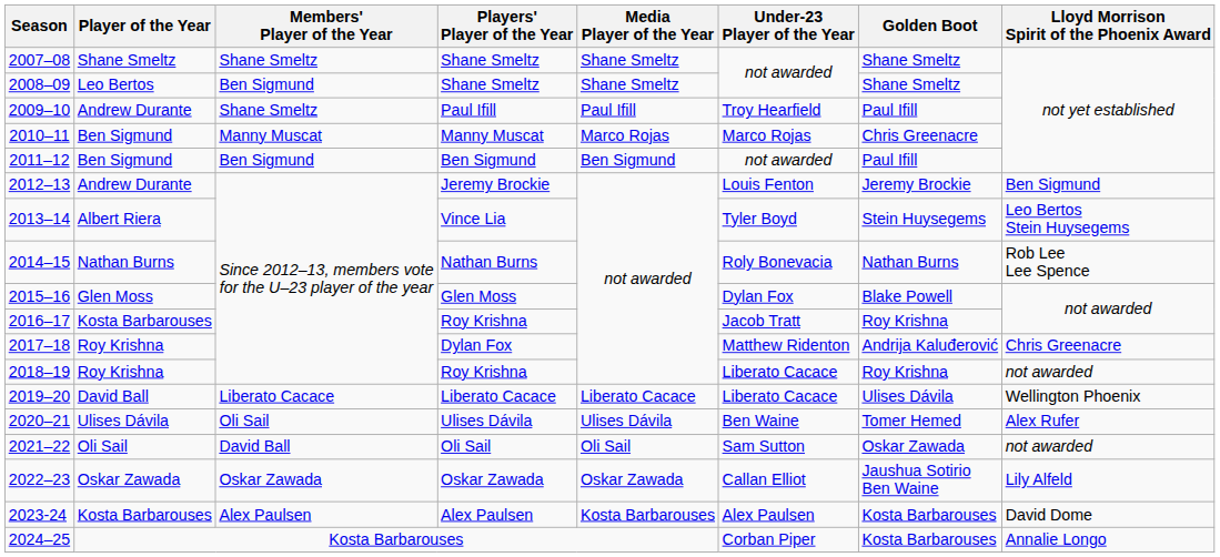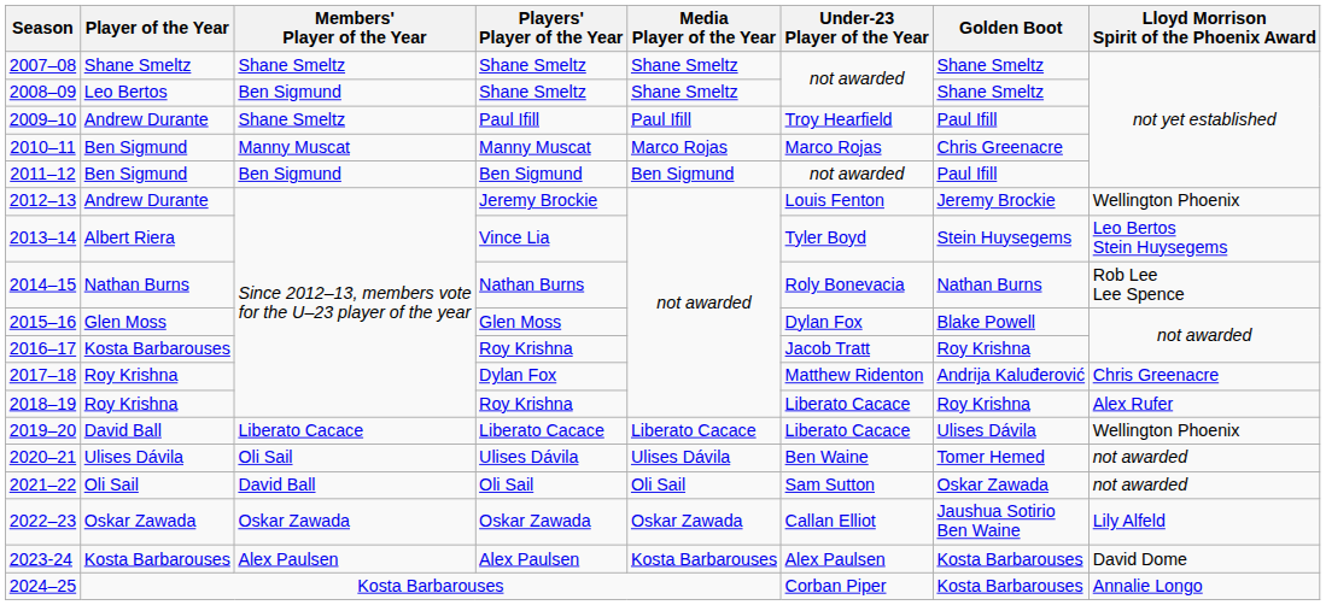2012–13 | Lloyd Morrison Spirit of the Phoenix Award: Ben Sigmund -> Wellington Phoenix
2018–19 | Lloyd Morrison Spirit of the Phoenix Award: not awarded -> Alex Rufer
2020–21 | Lloyd Morrison Spirit of the Phoenix Award: Alex Rufer -> not awarded
